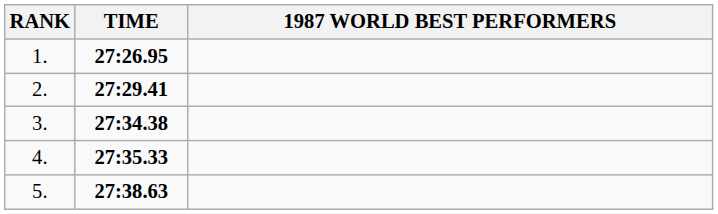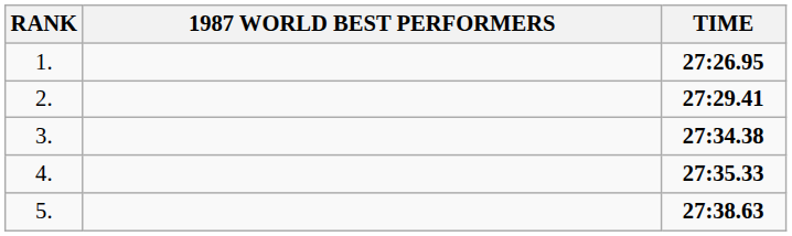columns swapped: 1987 WORLD BEST PERFORMERS <-> TIME
